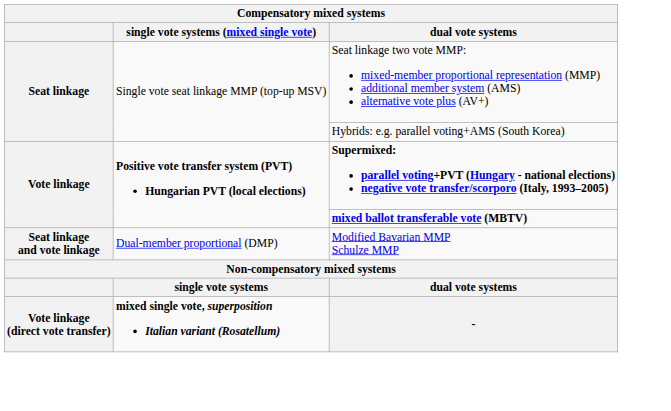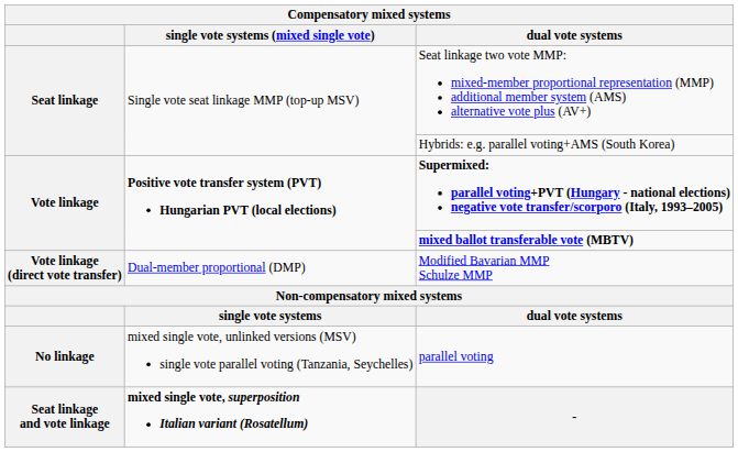Modified Bavarian MMP Schulze MMP | column 1: Seat linkage and vote linkage -> Vote linkage (direct vote transfer)
+ row: No linkage | mixed single vote, unlinked versions (MSV) single vote parallel voting (Tanzania, Seychelles) | parallel voting
- | column 1: Vote linkage (direct vote transfer) -> Seat linkage and vote linkage
